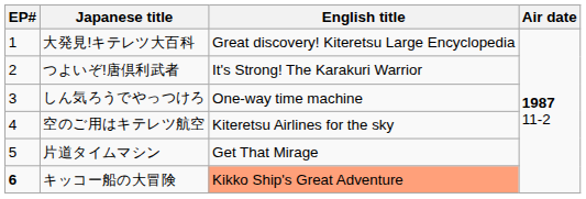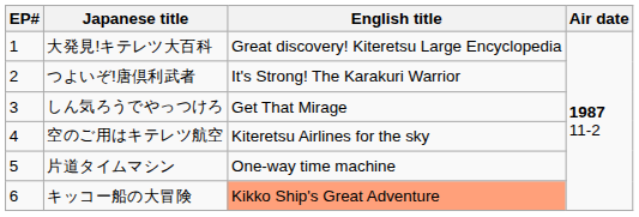しん気ろうでやっつけろ | English title: One-way time machine -> Get That Mirage
片道タイムマシン | English title: Get That Mirage -> One-way time machine
キッコー船の大冒険 | EP#: bold -> normal
